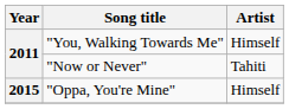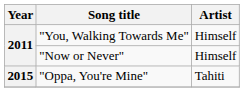"Now or Never" | Artist: Tahiti -> Himself
"Oppa, You're Mine" | Artist: Himself -> Tahiti
